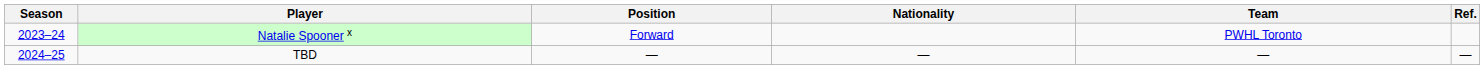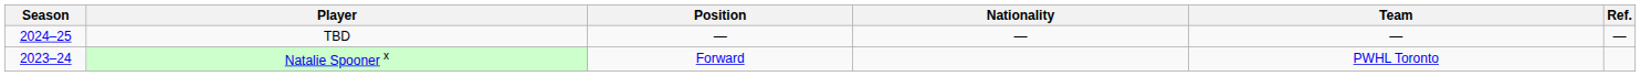rows swapped: Natalie Spooner x <-> TBD
